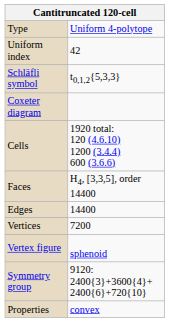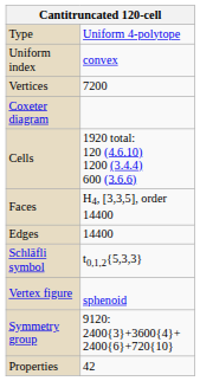Uniform index | column 2: 42 -> convex
rows swapped: Schläfli symbol <-> Vertices
Properties | column 2: convex -> 42
